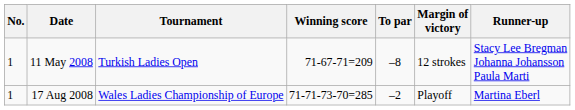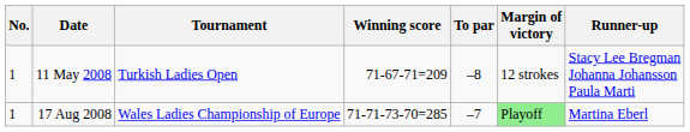17 Aug 2008 | To par: –2 -> –7
17 Aug 2008 | Margin of victory: no background -> lightgreen background
